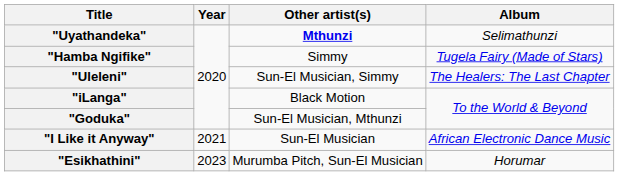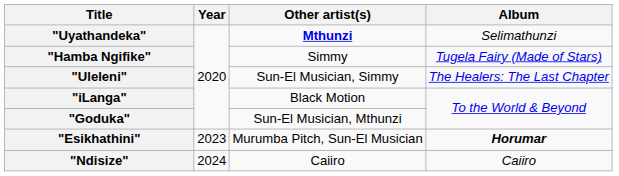- row: "I Like it Anyway" | 2021 | Sun-El Musician | African Electronic Dance Music
"Esikhathini" | Album: normal -> bold
+ row: "Ndisize" | 2024 | Caiiro | Caiiro
